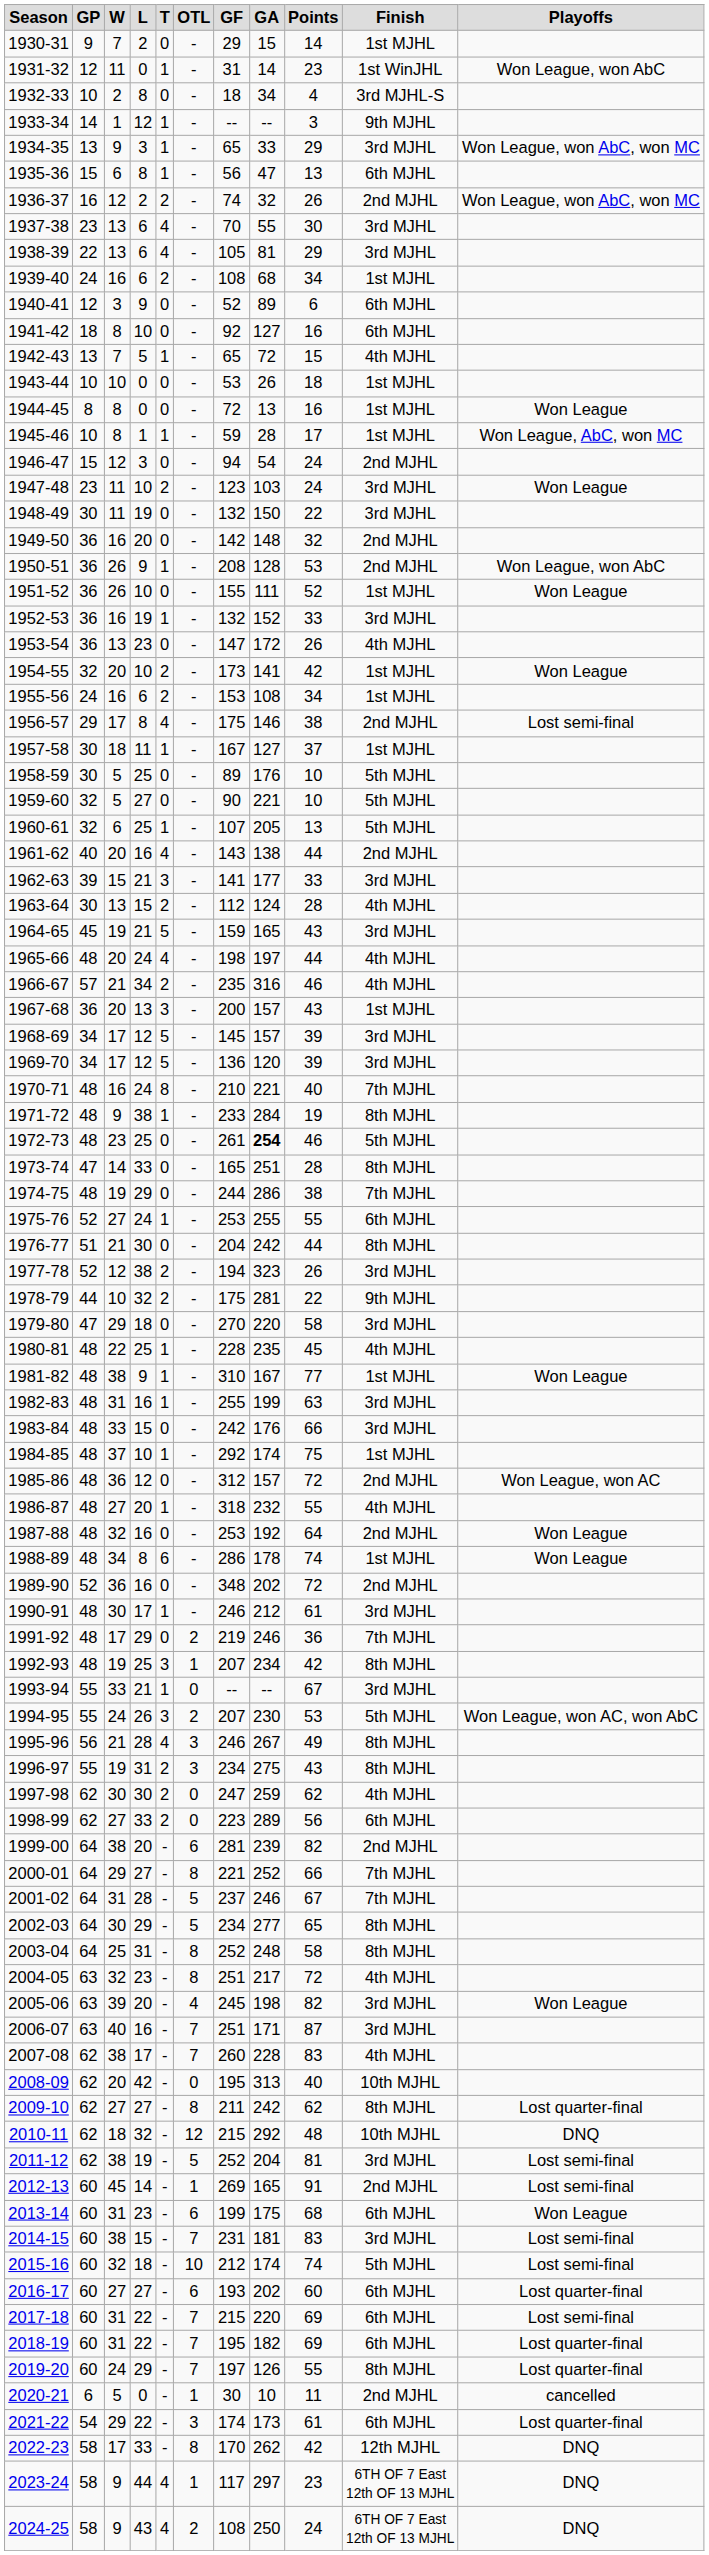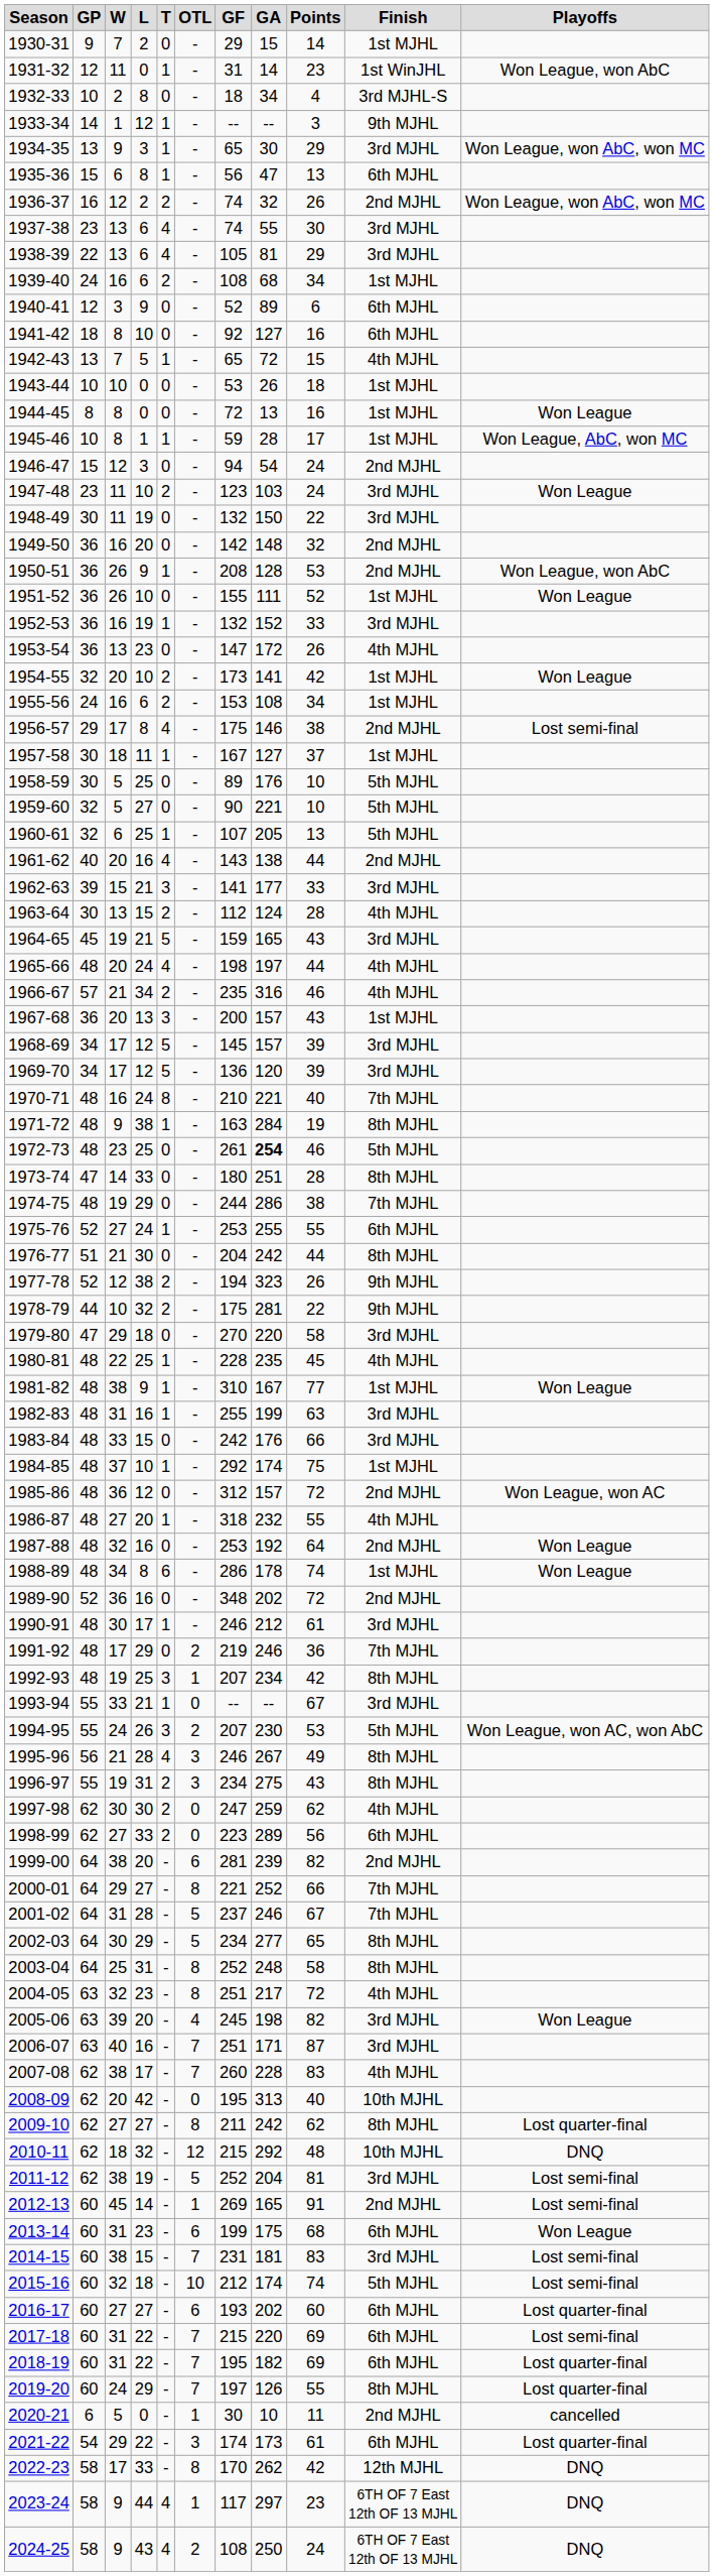1934-35 | GA: 33 -> 30
1937-38 | GF: 70 -> 74
1971-72 | GF: 233 -> 163
1973-74 | GF: 165 -> 180
1977-78 | Finish: 3rd MJHL -> 9th MJHL
